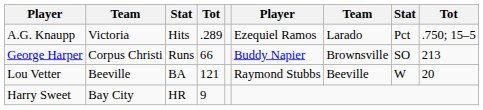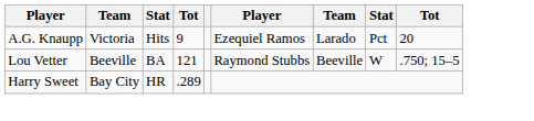A.G. Knaupp | column 4: .289 -> 9
A.G. Knaupp | column 9: .750; 15–5 -> 20
- row: George Harper | Corpus Christi | Runs | 66 | Buddy Napier | Brownsville | SO | 213
Lou Vetter | column 9: 20 -> .750; 15–5
Harry Sweet | column 4: 9 -> .289
